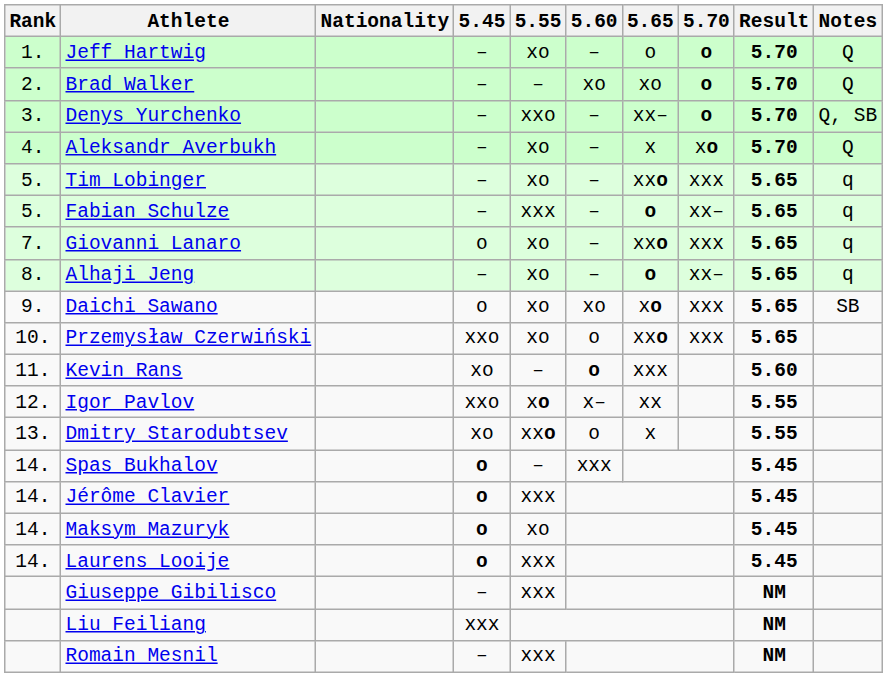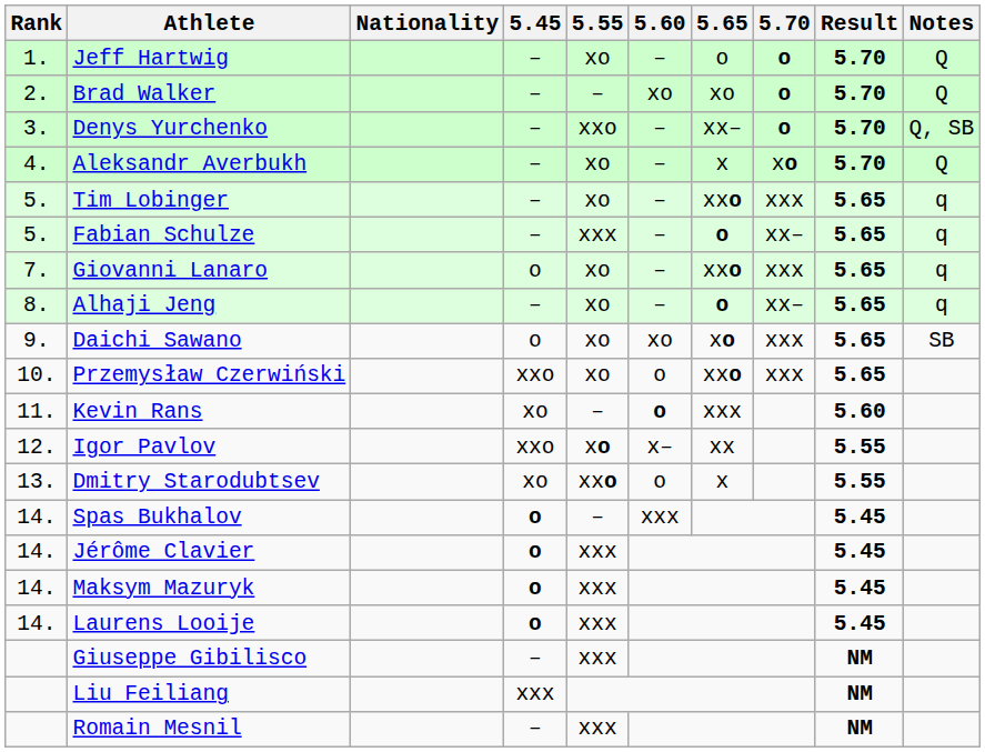Maksym Mazuryk | 5.55: xo -> xxx
